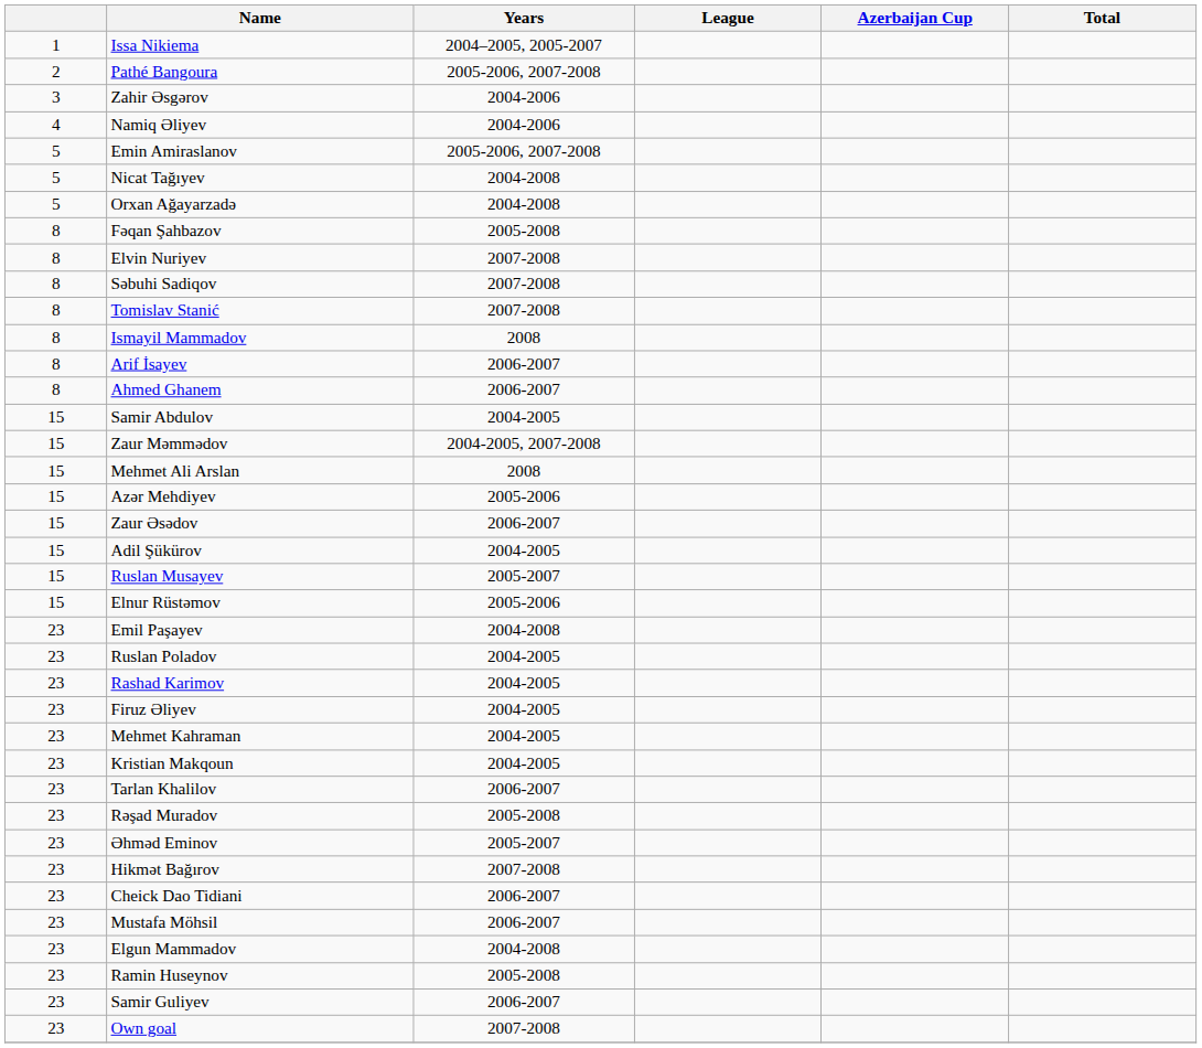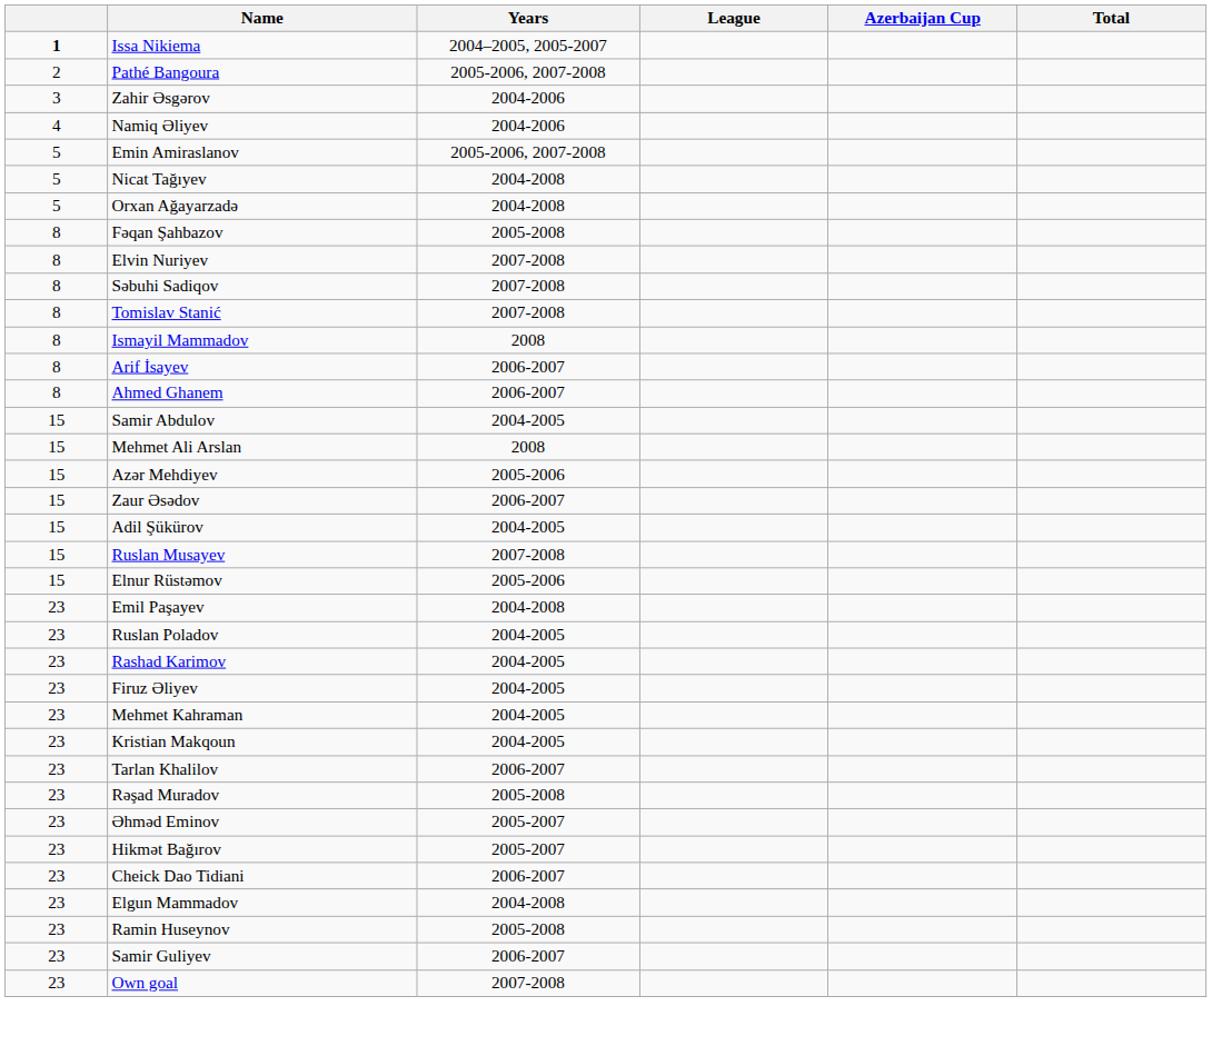Issa Nikiema | column 1: normal -> bold
- row: 15 | Zaur Məmmədov | 2004-2005, 2007-2008
Ruslan Musayev | Years: 2005-2007 -> 2007-2008
Hikmət Bağırov | Years: 2007-2008 -> 2005-2007
- row: 23 | Mustafa Möhsil | 2006-2007
